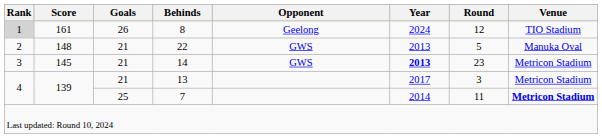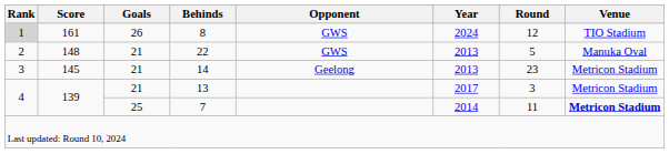8 | Opponent: Geelong -> GWS
14 | Opponent: GWS -> Geelong
14 | Year: bold -> normal
